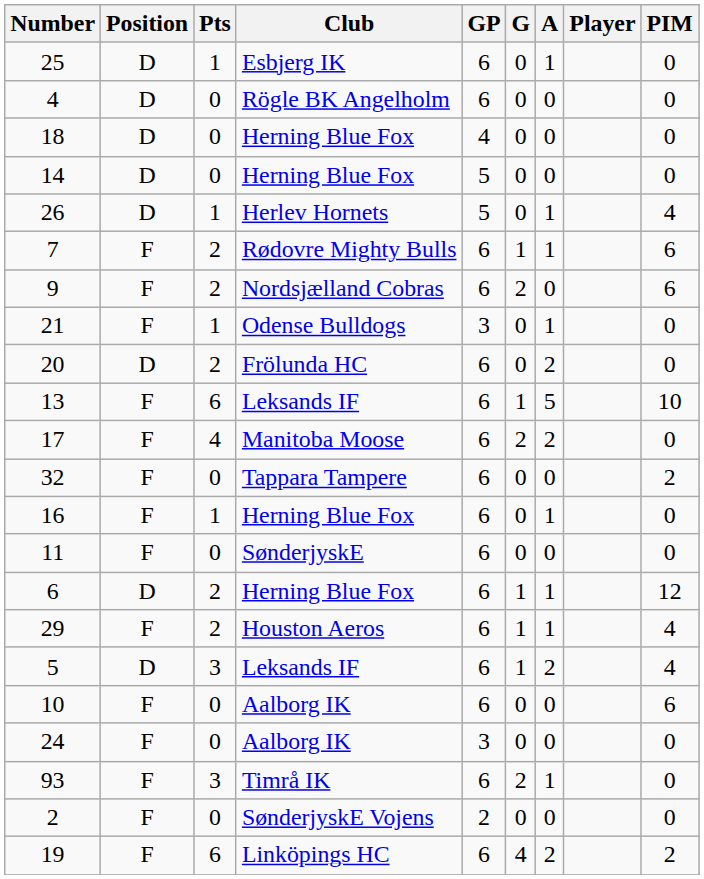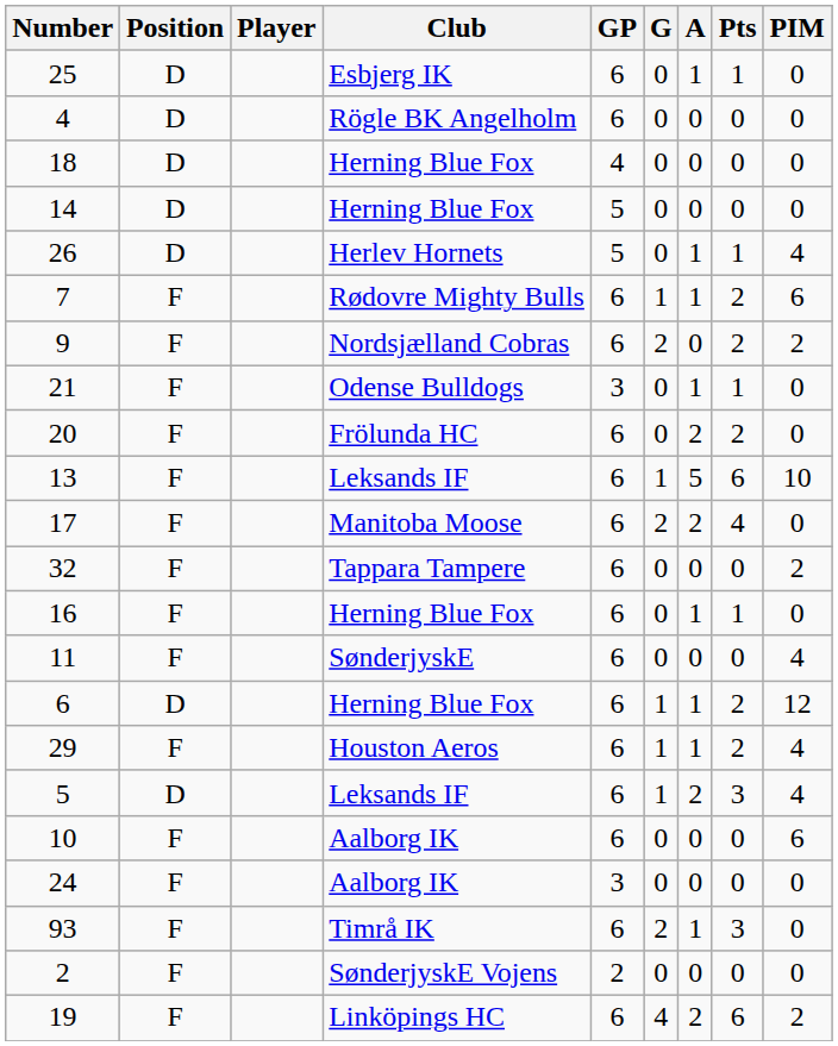columns swapped: Player <-> Pts
9 | PIM: 6 -> 2
20 | Position: D -> F
11 | PIM: 0 -> 4
